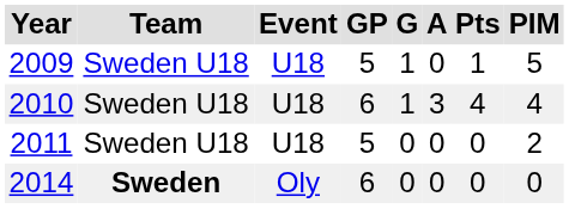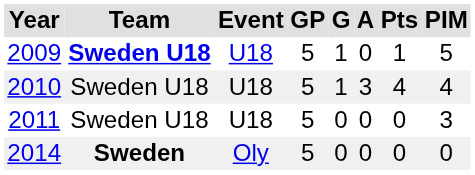2009 | Team: normal -> bold
2010 | GP: 6 -> 5
2011 | PIM: 2 -> 3
2014 | GP: 6 -> 5
